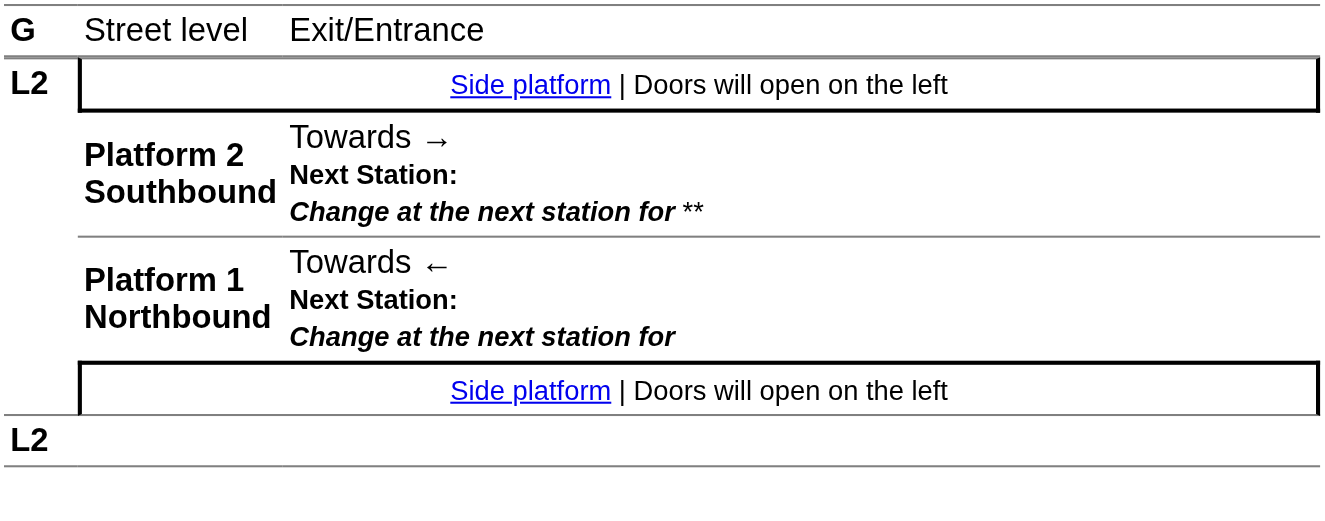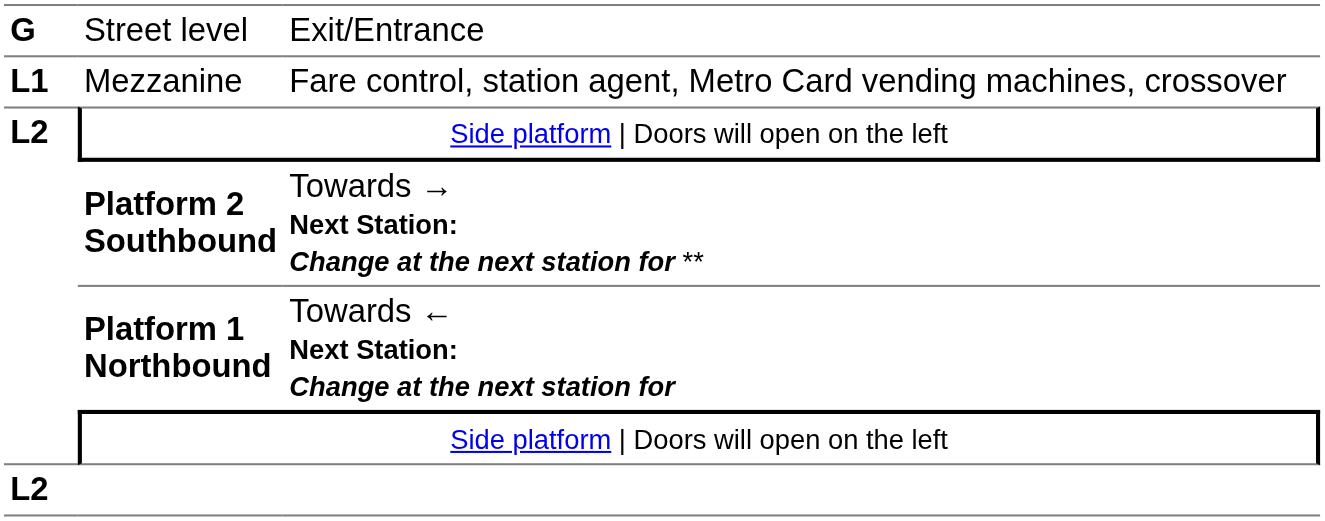+ row: L1 | Mezzanine | Fare control, station agent, Metro Card vending machines, crossover
